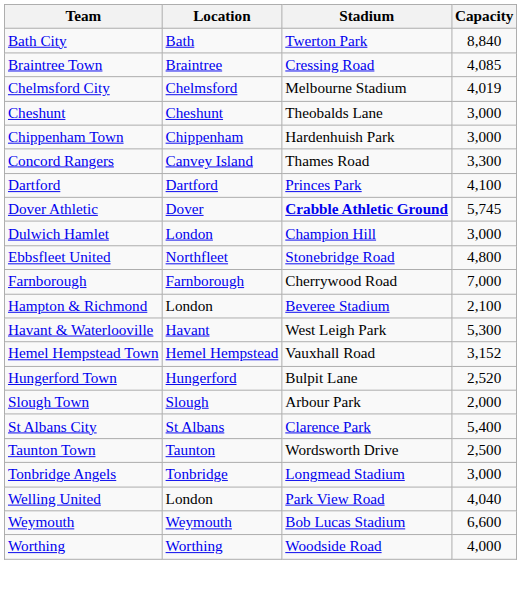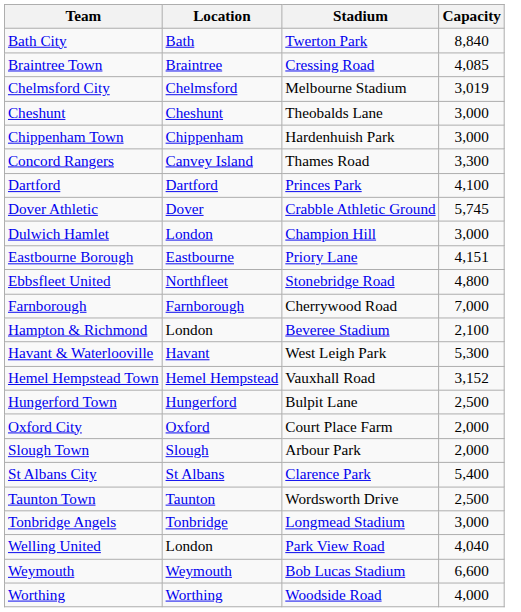Chelmsford City | Capacity: 4,019 -> 3,019
Dover Athletic | Stadium: bold -> normal
+ row: Eastbourne Borough | Eastbourne | Priory Lane | 4,151
Hungerford Town | Capacity: 2,520 -> 2,500
+ row: Oxford City | Oxford | Court Place Farm | 2,000
